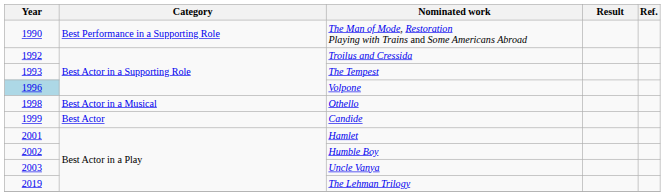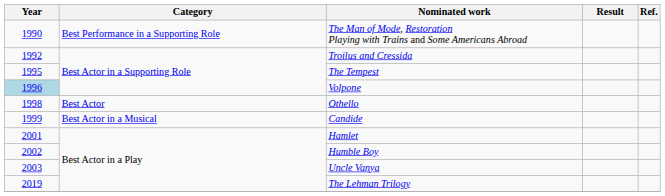The Tempest | Year: 1993 -> 1995
Othello | Category: Best Actor in a Musical -> Best Actor
Candide | Category: Best Actor -> Best Actor in a Musical
